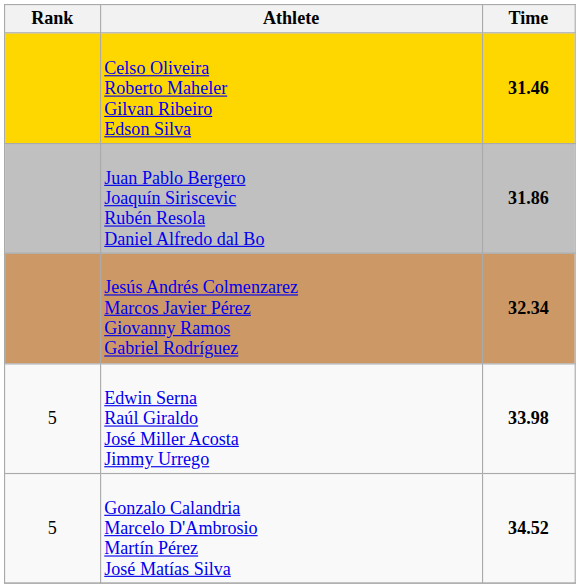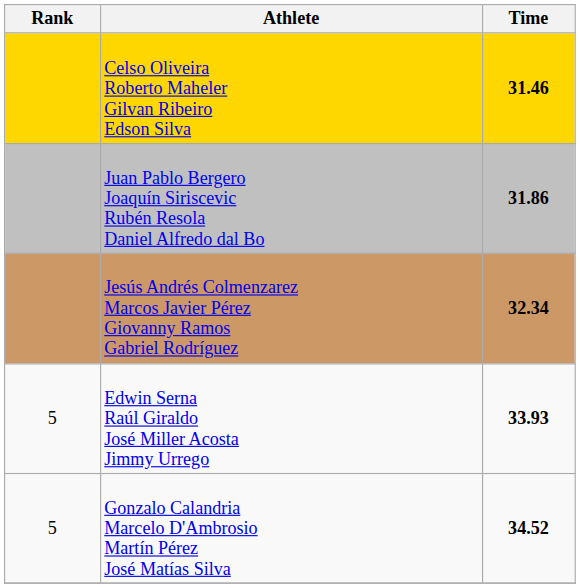Edwin Serna Raúl Giraldo José Miller Acosta Jimmy Urrego | Time: 33.98 -> 33.93
